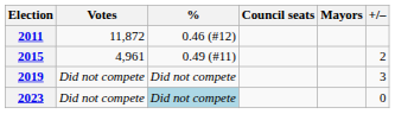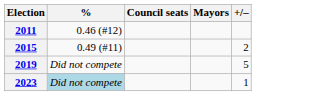- column: Votes | 11,872 | 4,961 | Did not compete | Did not compete
2019 | +/–: 3 -> 5
2023 | +/–: 0 -> 1
